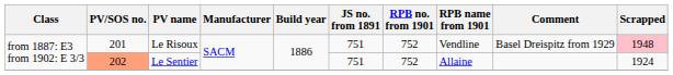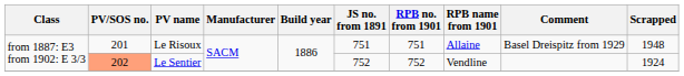Le Risoux | RPB no. from 1901: 752 -> 751
Le Risoux | RPB name from 1901: Vendline -> Allaine
Le Risoux | Scrapped: pink background -> no background
Le Sentier | JS no. from 1891: 751 -> 752
Le Sentier | RPB name from 1901: Allaine -> Vendline
